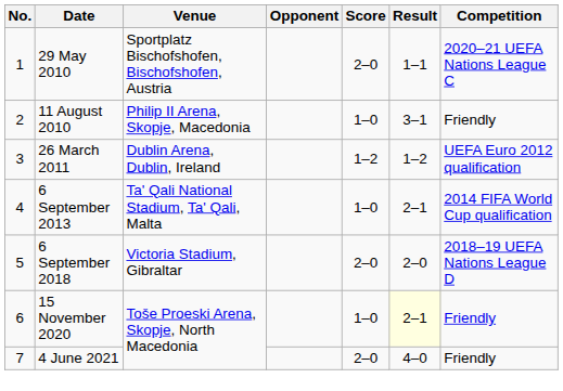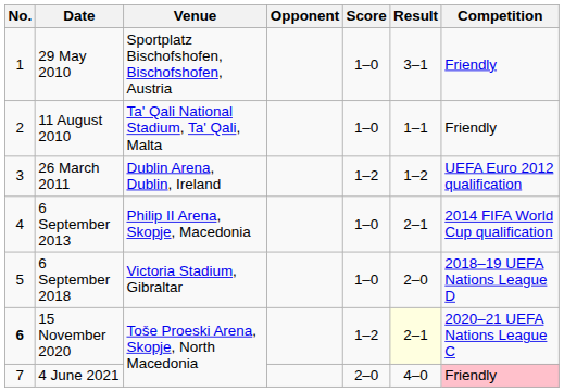29 May 2010 | Score: 2–0 -> 1–0
29 May 2010 | Result: 1–1 -> 3–1
29 May 2010 | Competition: 2020–21 UEFA Nations League C -> Friendly
11 August 2010 | Venue: Philip II Arena, Skopje, Macedonia -> Ta' Qali National Stadium, Ta' Qali, Malta
11 August 2010 | Result: 3–1 -> 1–1
6 September 2013 | Venue: Ta' Qali National Stadium, Ta' Qali, Malta -> Philip II Arena, Skopje, Macedonia
6 September 2018 | Score: 2–0 -> 1–0
15 November 2020 | No.: normal -> bold
15 November 2020 | Score: 1–0 -> 1–2
15 November 2020 | Competition: Friendly -> 2020–21 UEFA Nations League C
4 June 2021 | Competition: no background -> pink background
